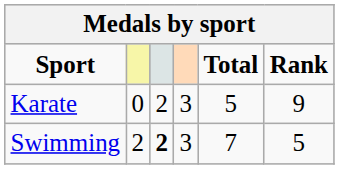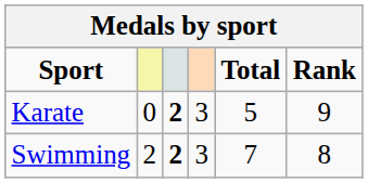Karate | column 3: normal -> bold
Swimming | Rank: 5 -> 8
